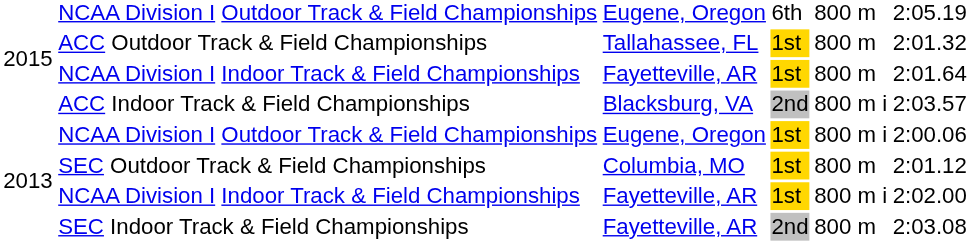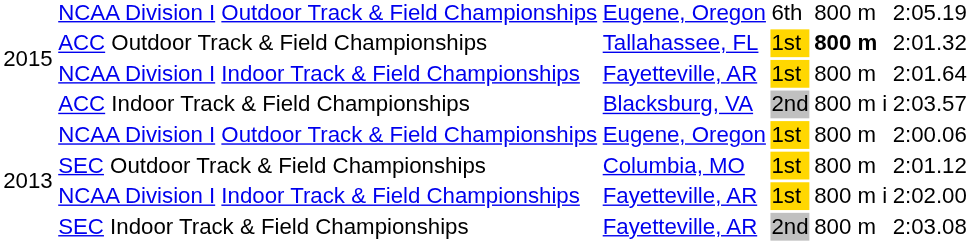ACC Outdoor Track & Field Championships | column 5: normal -> bold
2013 / NCAA Division I Outdoor Track & Field Championships | column 5: 800 m i -> 800 m
